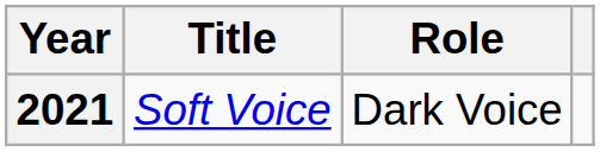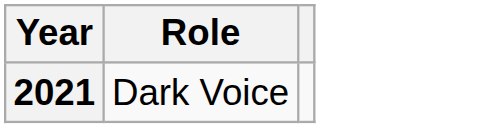- column: Title | Soft Voice
